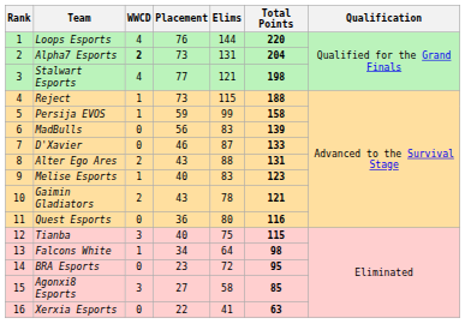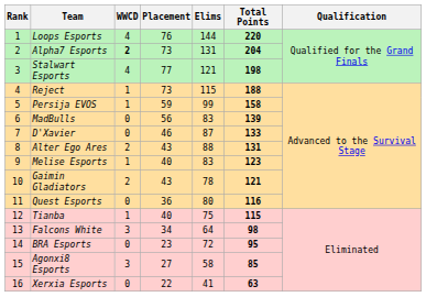Tianba | WWCD: 3 -> 1
Falcons White | WWCD: 1 -> 3
